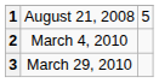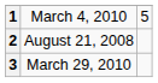1 | column 2: August 21, 2008 -> March 4, 2010
2 | column 2: March 4, 2010 -> August 21, 2008
